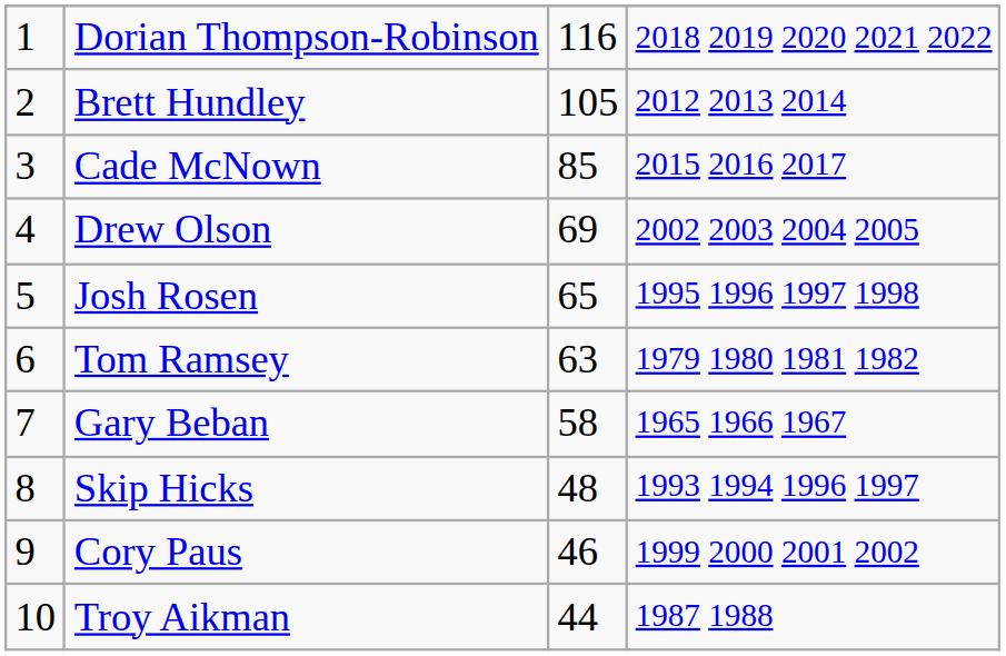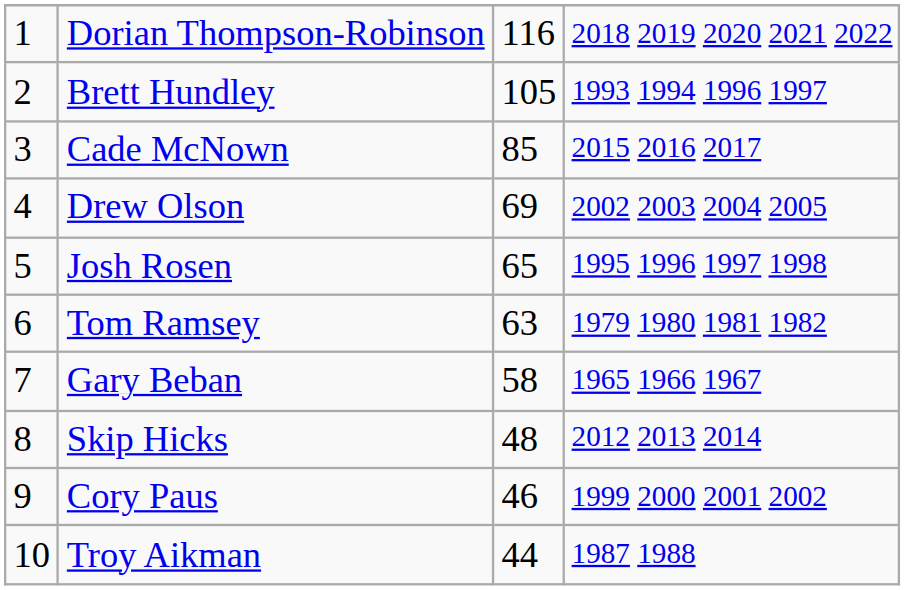Brett Hundley | column 4: 2012 2013 2014 -> 1993 1994 1996 1997
Skip Hicks | column 4: 1993 1994 1996 1997 -> 2012 2013 2014
